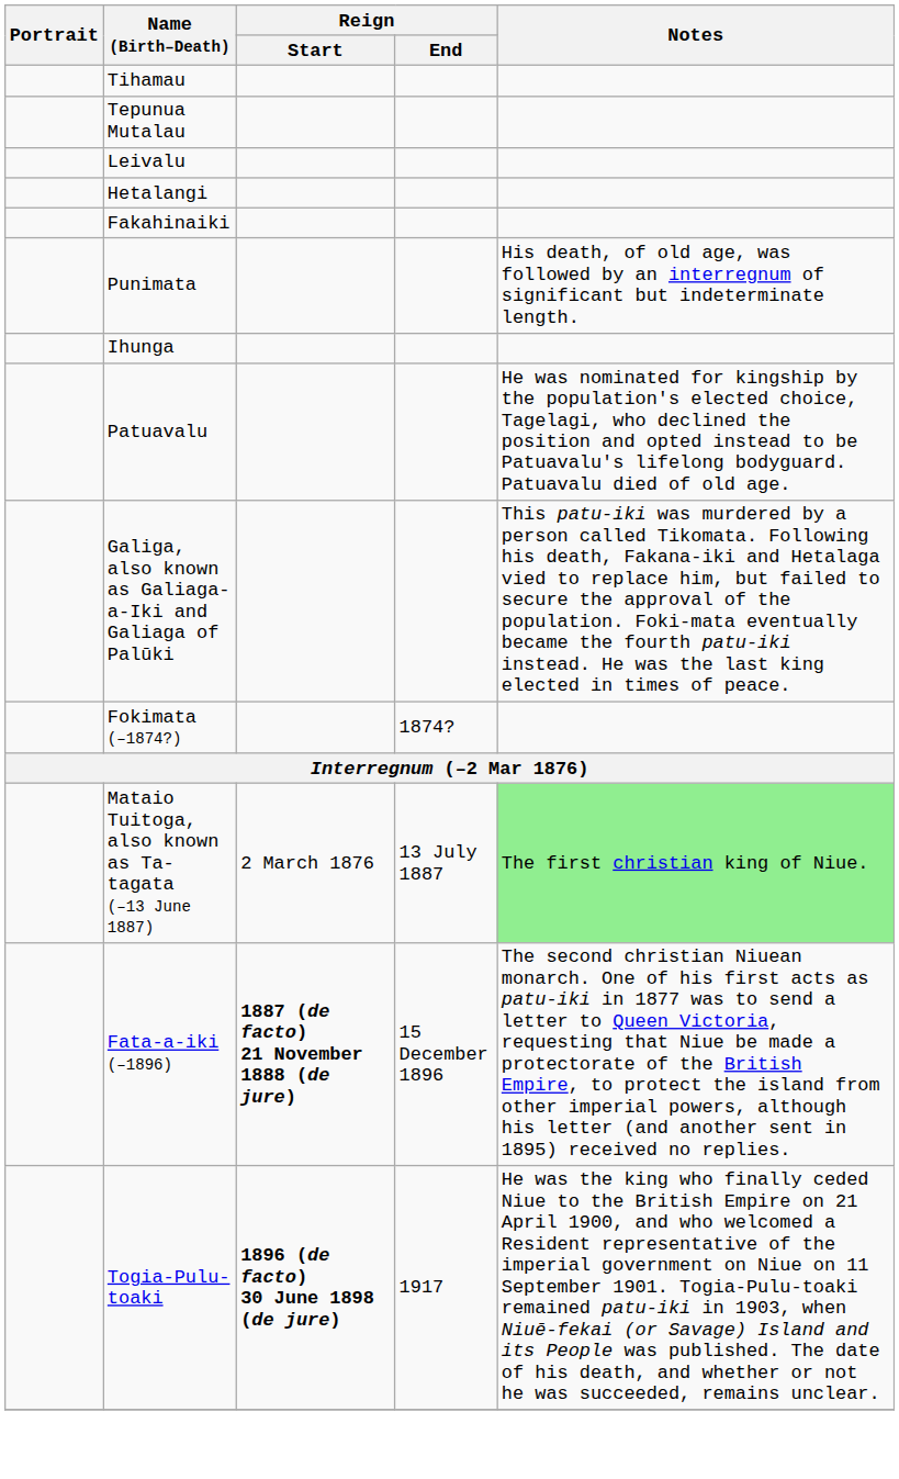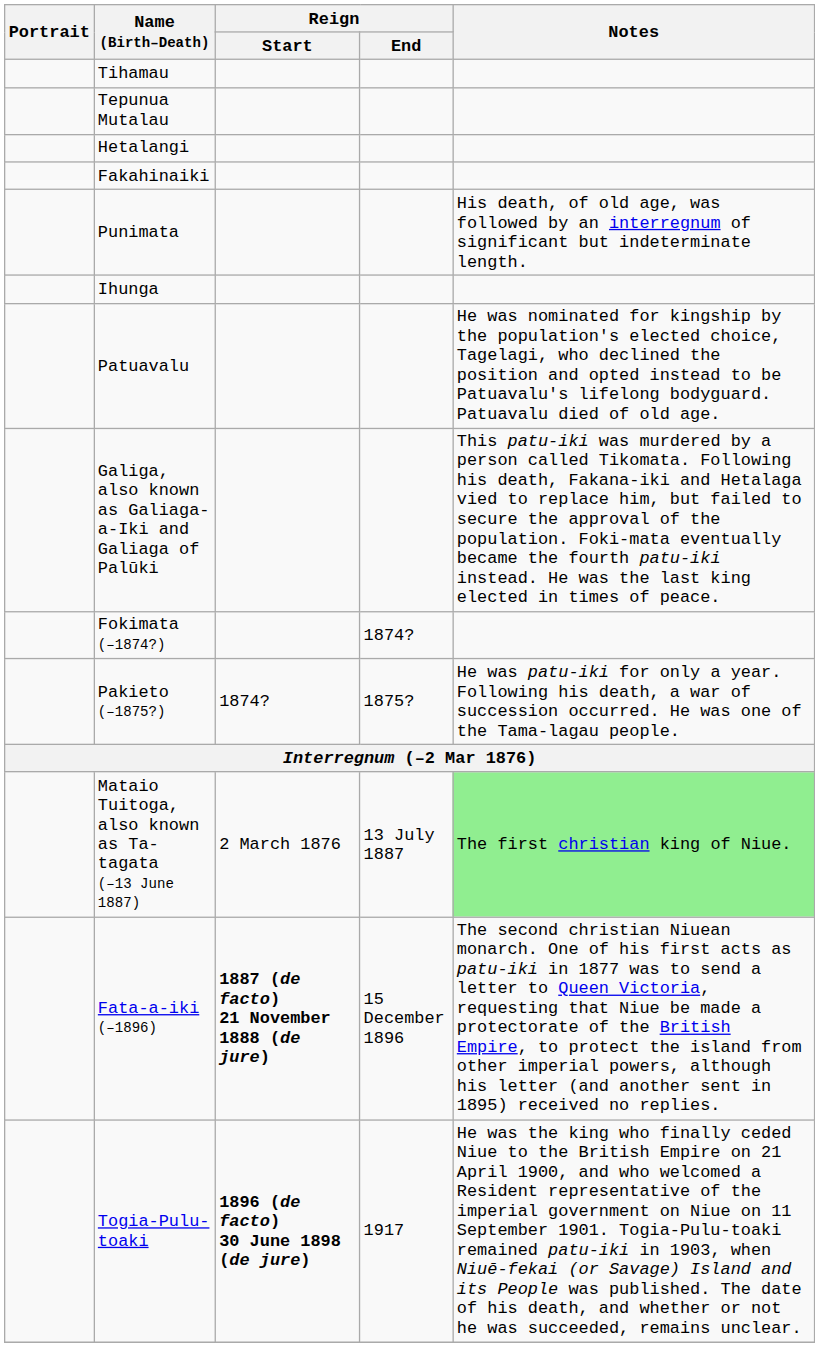- row: Leivalu
+ row: Pakieto (–1875?) | 1874? | 1875? | He was patu-iki for only a year. Following his death, a war of succession occurred. He was one of the Tama-lagau people.
